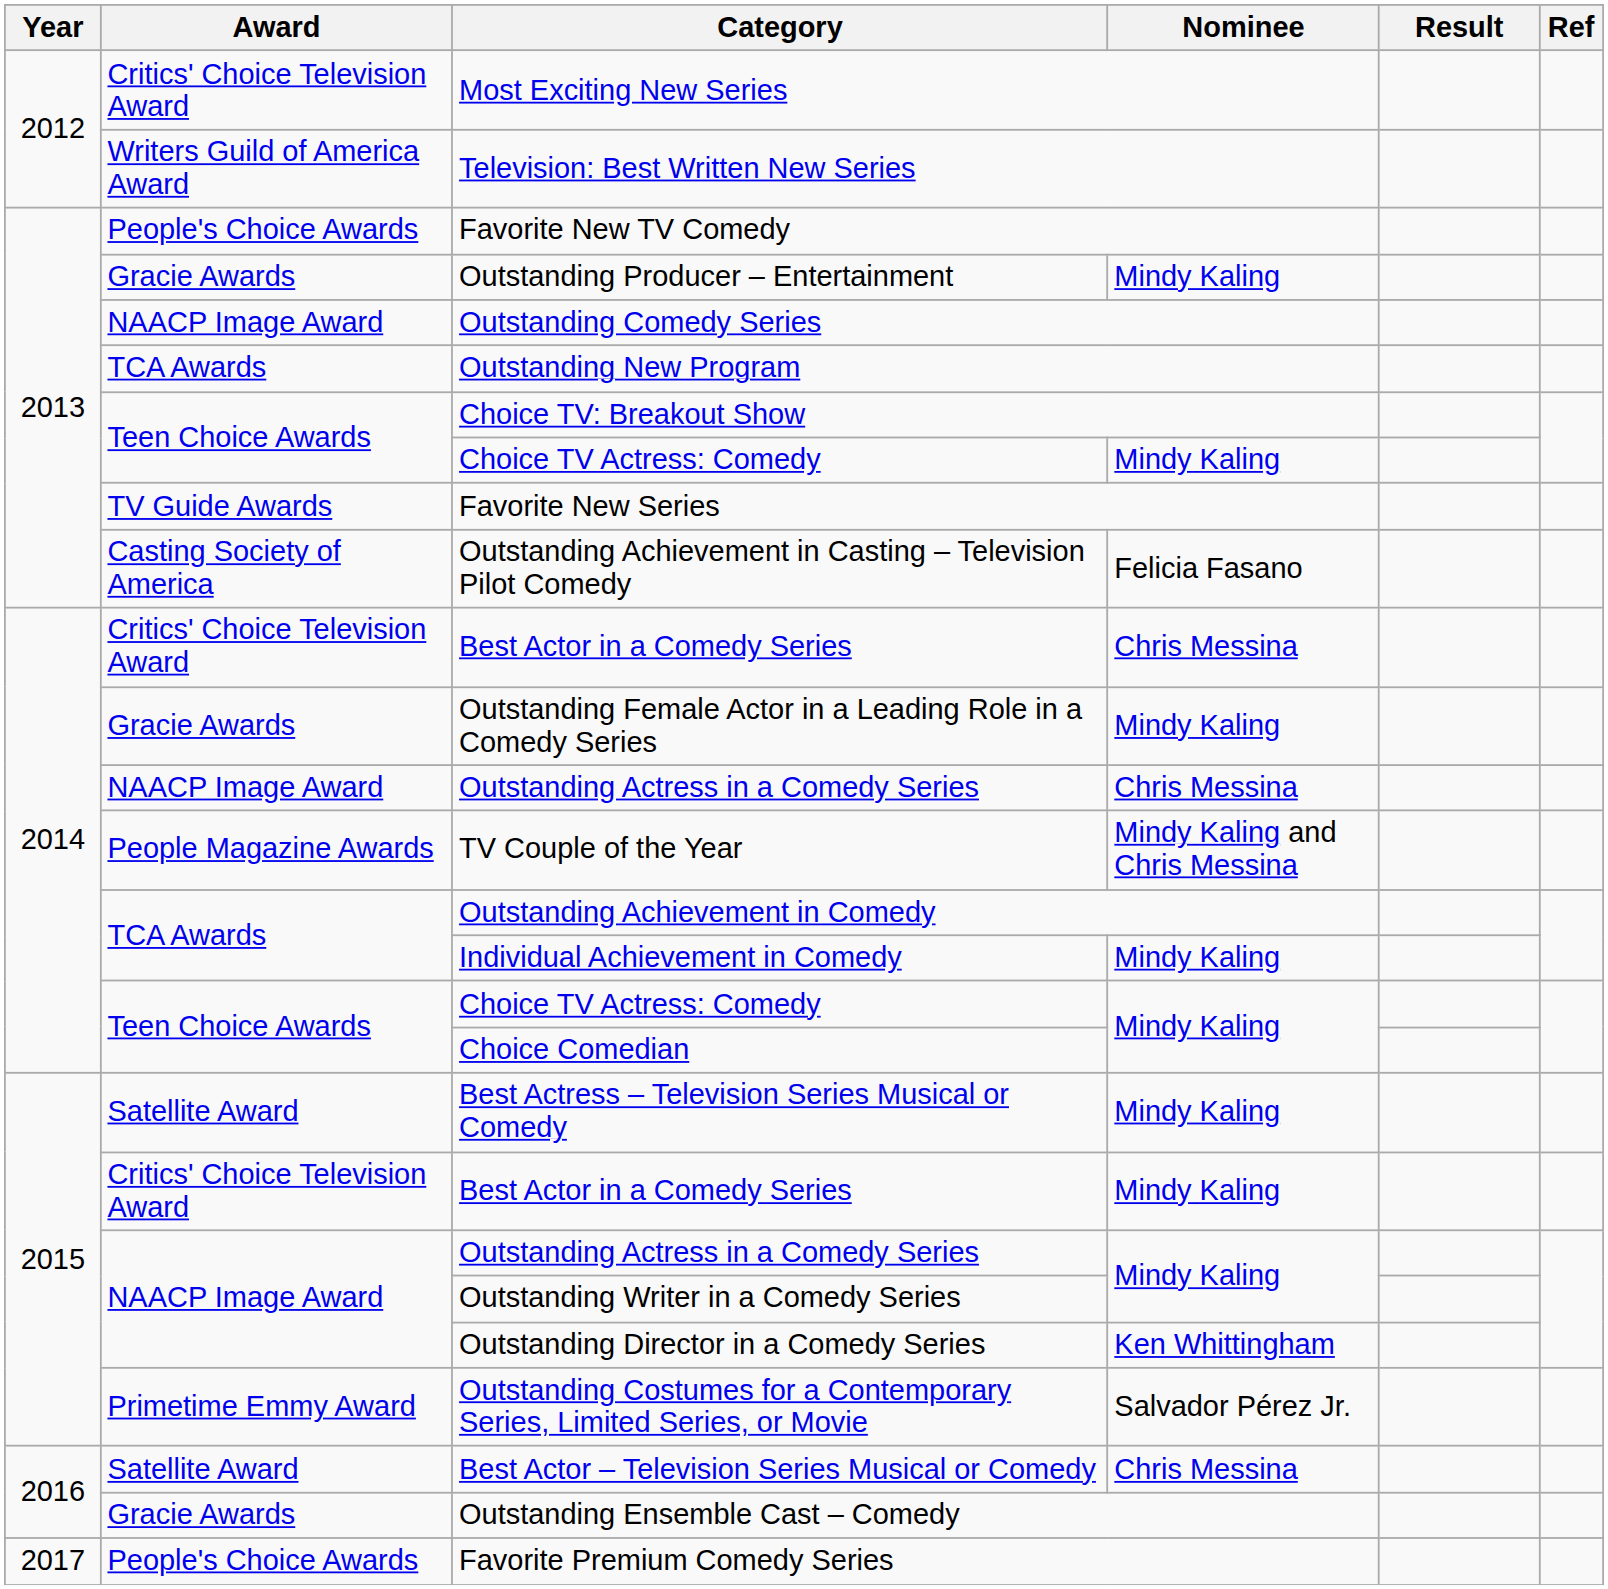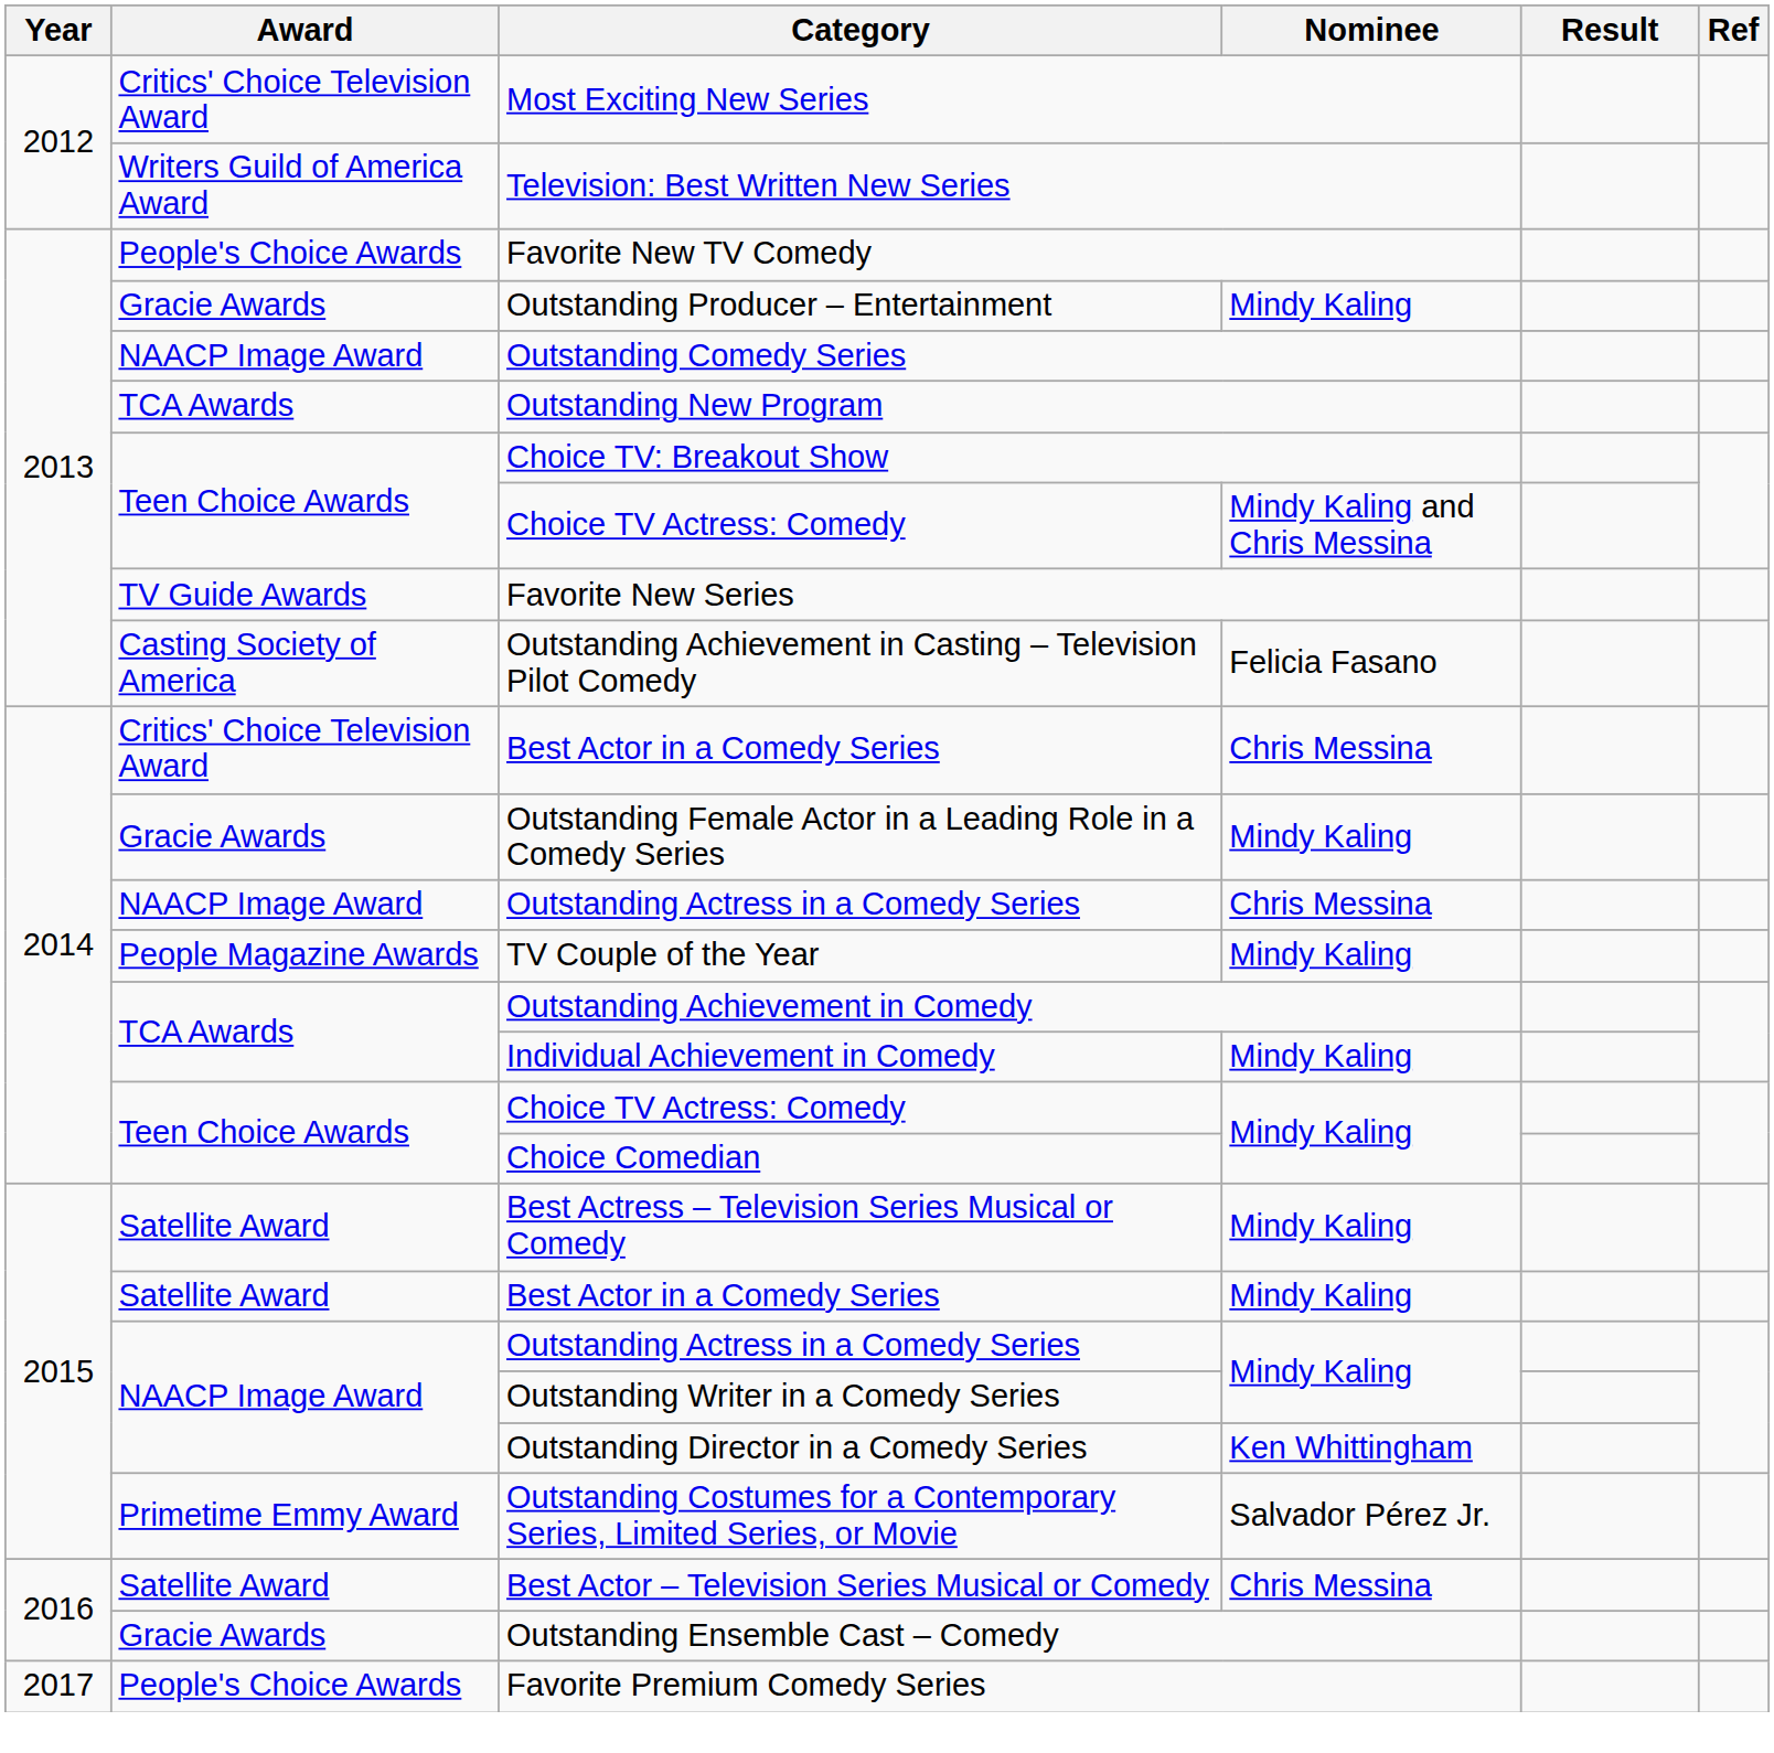2013 / Choice TV Actress: Comedy | Nominee: Mindy Kaling -> Mindy Kaling and Chris Messina
TV Couple of the Year | Nominee: Mindy Kaling and Chris Messina -> Mindy Kaling
2015 / Best Actor in a Comedy Series | Award: Critics' Choice Television Award -> Satellite Award
